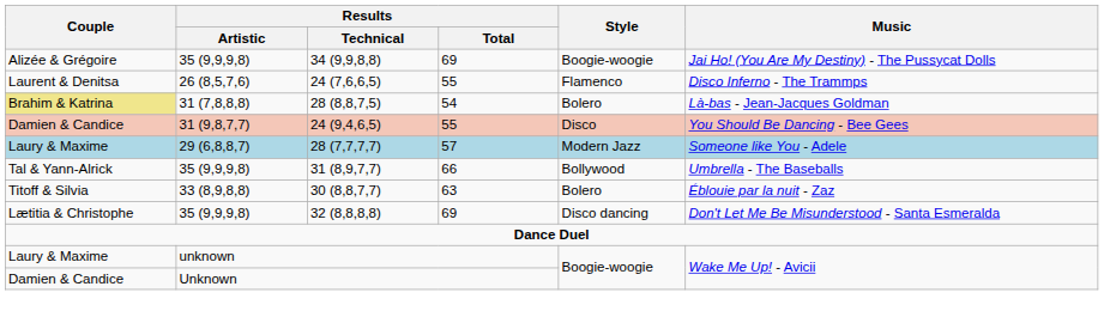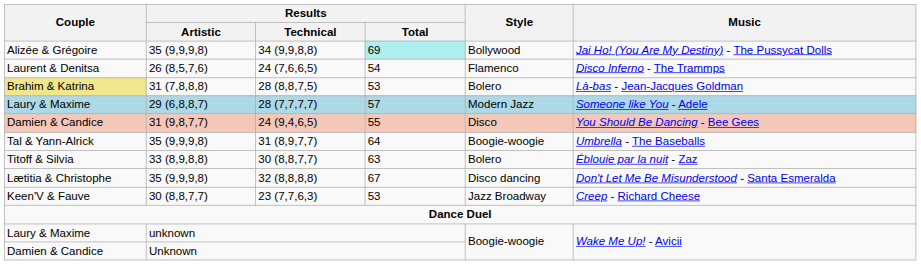34 (9,9,8,8) | Results / Total: no background -> paleturquoise background
34 (9,9,8,8) | Style: Boogie-woogie -> Bollywood
24 (7,6,6,5) | Results / Total: 55 -> 54
28 (8,8,7,5) | Results / Total: 54 -> 53
rows swapped: 28 (7,7,7,7) <-> 24 (9,4,6,5)
31 (8,9,7,7) | Results / Total: 66 -> 64
31 (8,9,7,7) | Style: Bollywood -> Boogie-woogie
32 (8,8,8,8) | Results / Total: 69 -> 67
+ row: Keen'V & Fauve | 30 (8,8,7,7) | 23 (7,7,6,3) | 53 | Jazz Broadway | Creep - Richard Cheese
